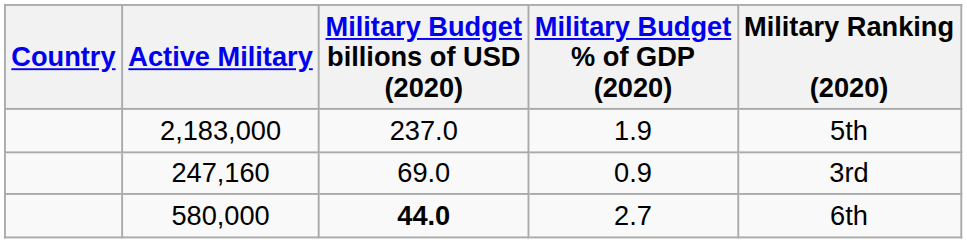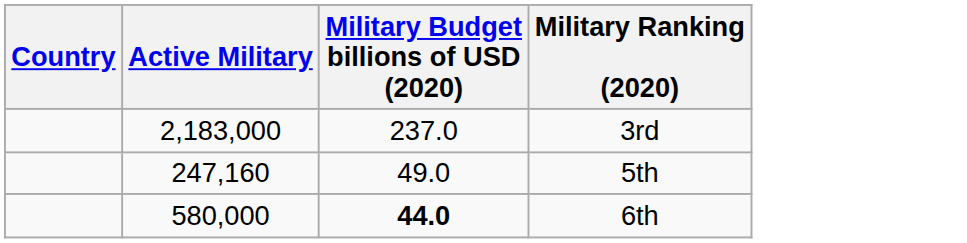- column: Military Budget % of GDP (2020) | 1.9 | 0.9 | 2.7
2,183,000 | Military Ranking (2020): 5th -> 3rd
247,160 | Military Budget billions of USD (2020): 69.0 -> 49.0
247,160 | Military Ranking (2020): 3rd -> 5th
